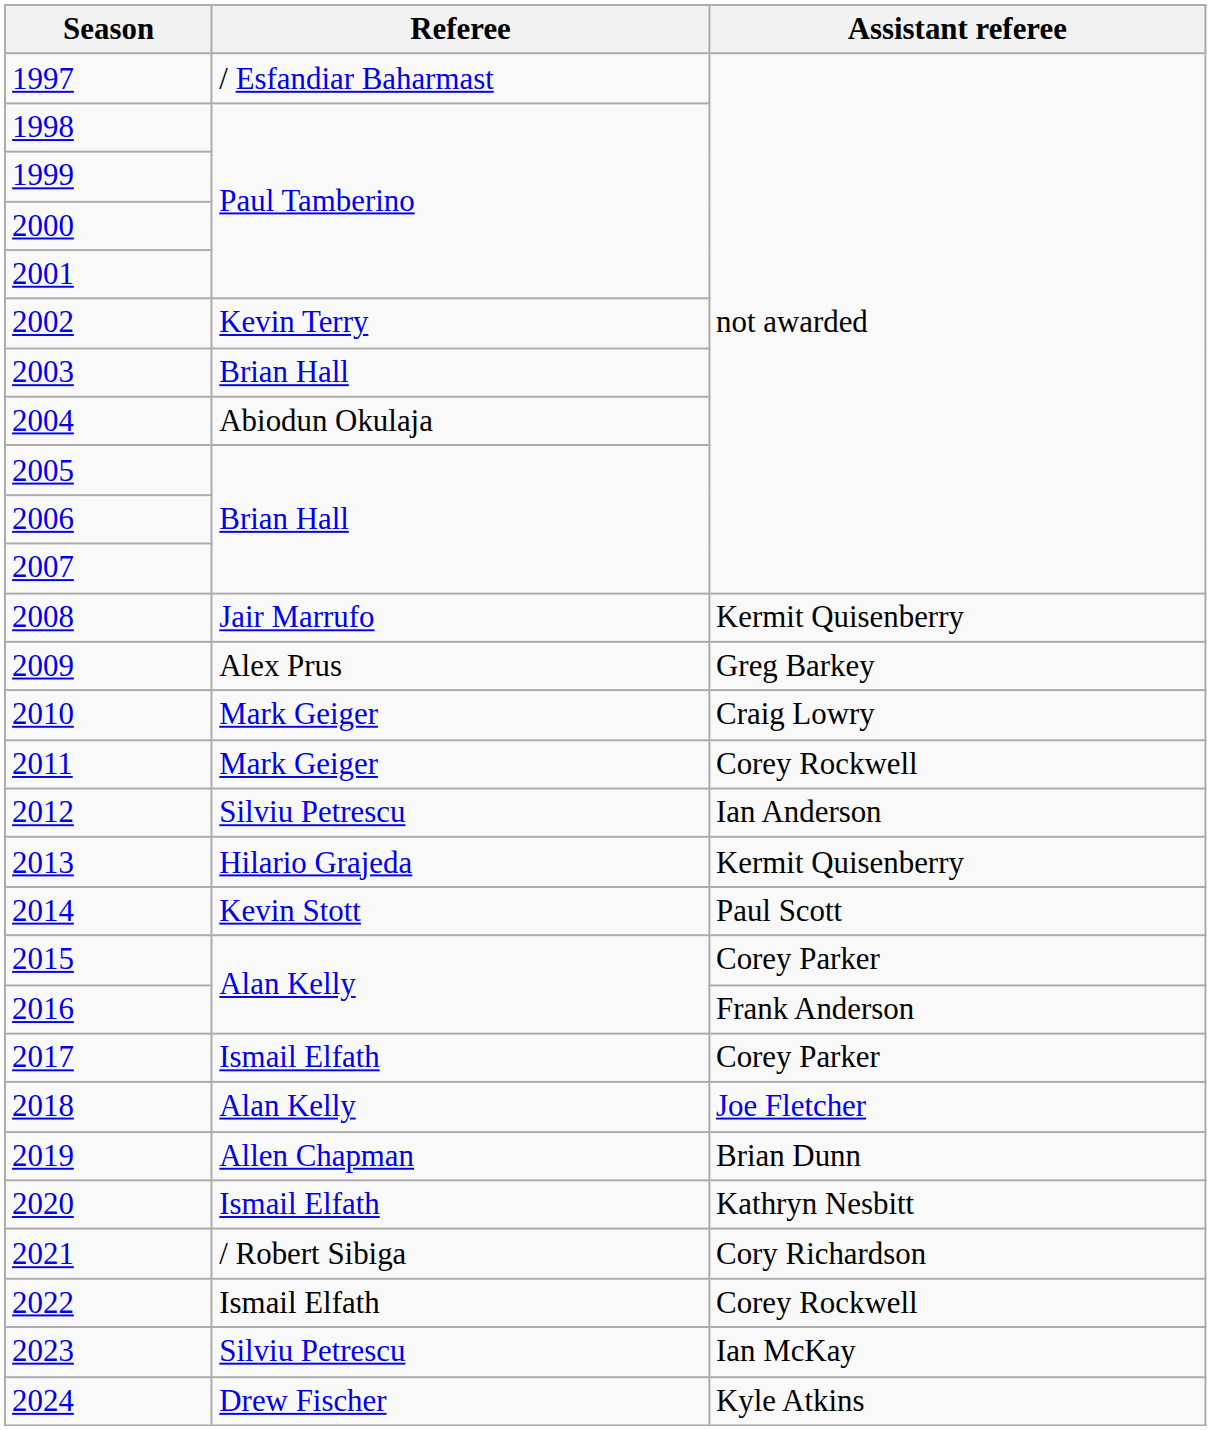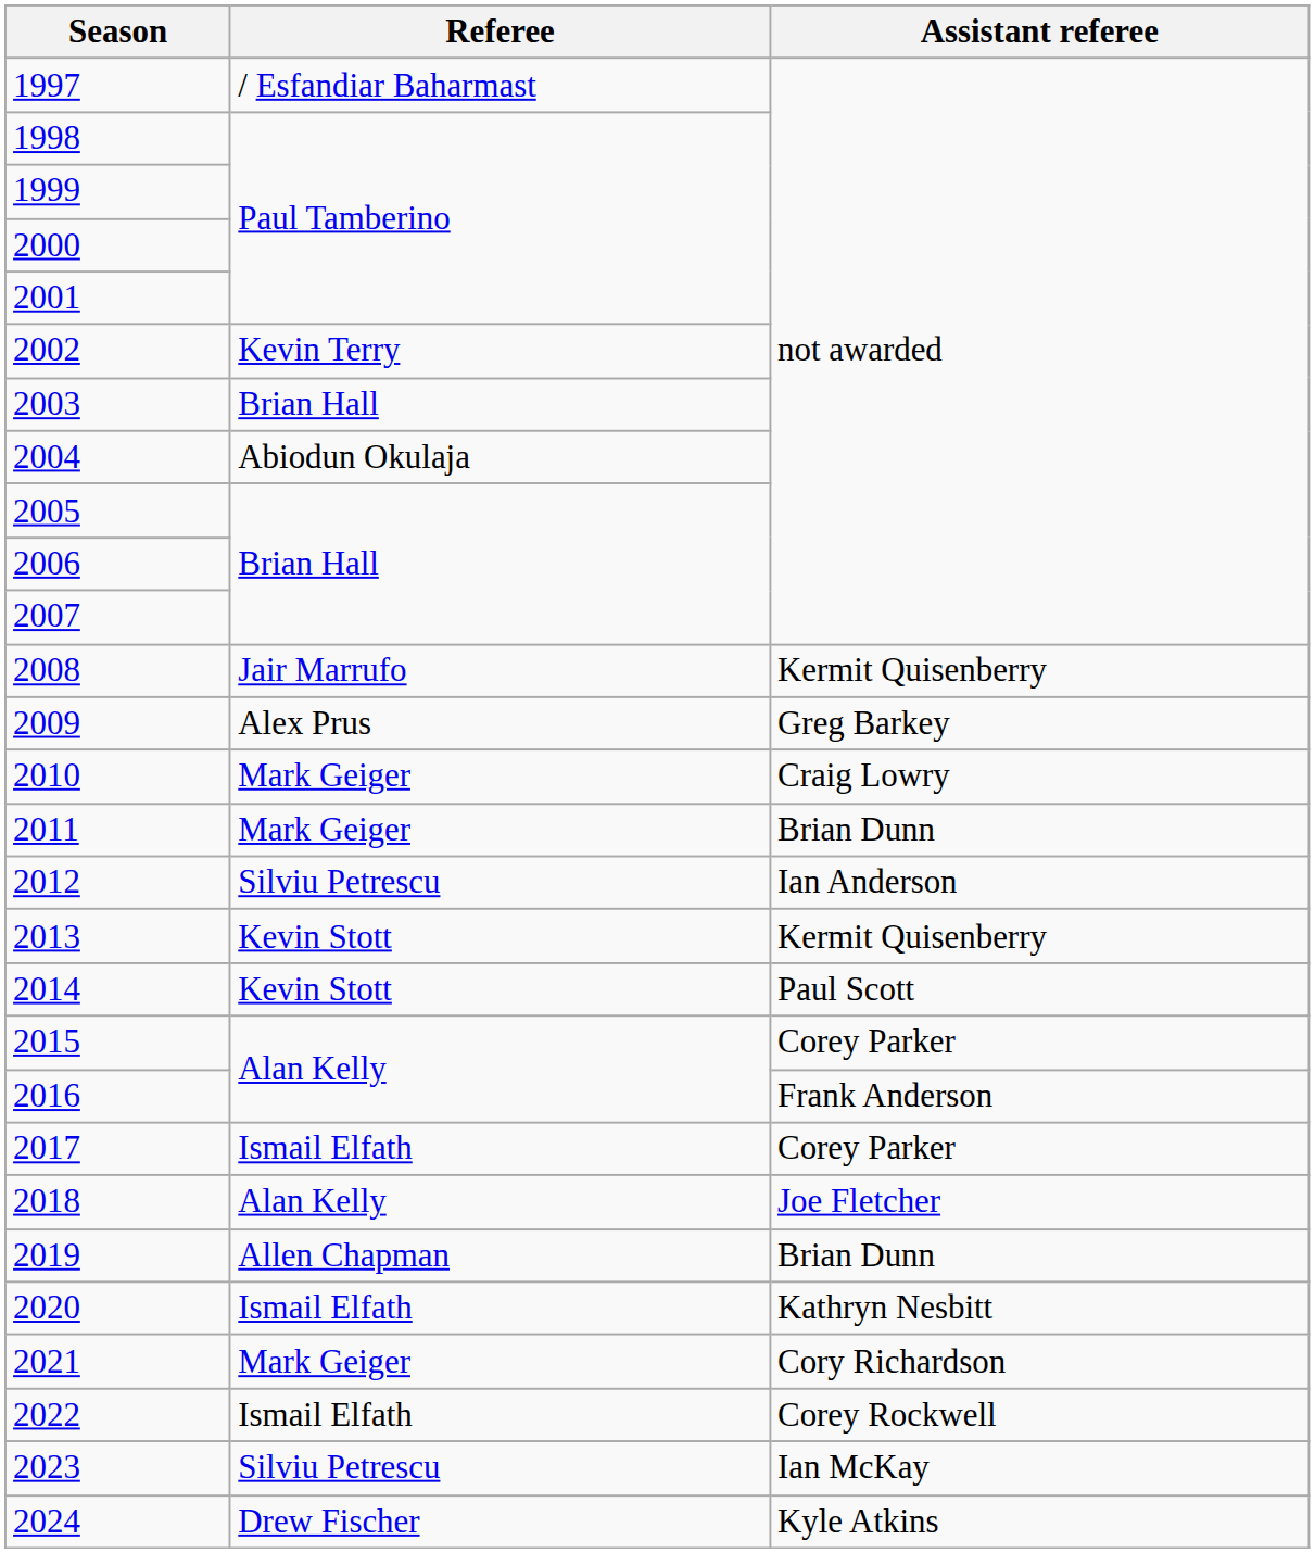2011 | Assistant referee: Corey Rockwell -> Brian Dunn
2013 | Referee: Hilario Grajeda -> Kevin Stott
2021 | Referee: / Robert Sibiga -> Mark Geiger
